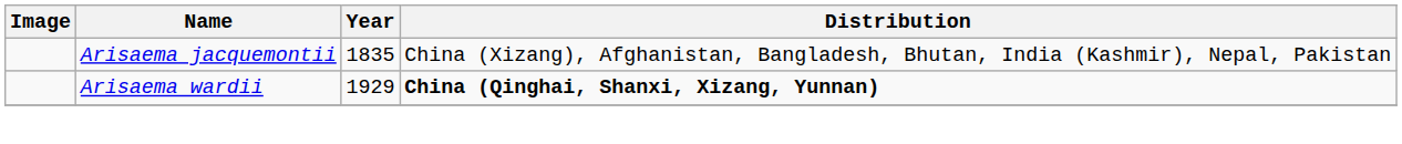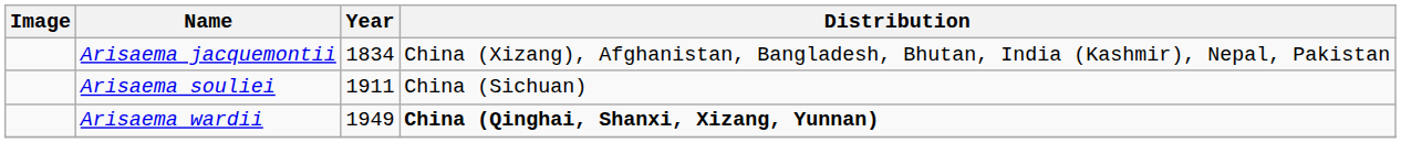Arisaema jacquemontii | Year: 1835 -> 1834
+ row: Arisaema souliei | 1911 | China (Sichuan)
Arisaema wardii | Year: 1929 -> 1949
